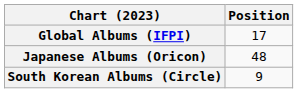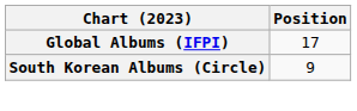- row: Japanese Albums (Oricon) | 48
